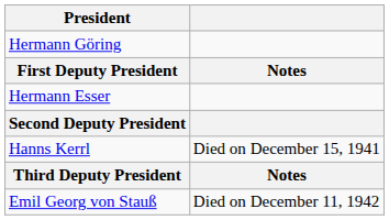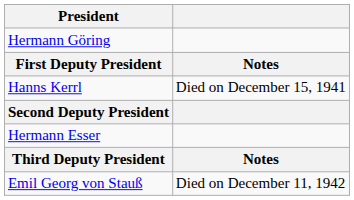rows swapped: Hanns Kerrl <-> Hermann Esser
